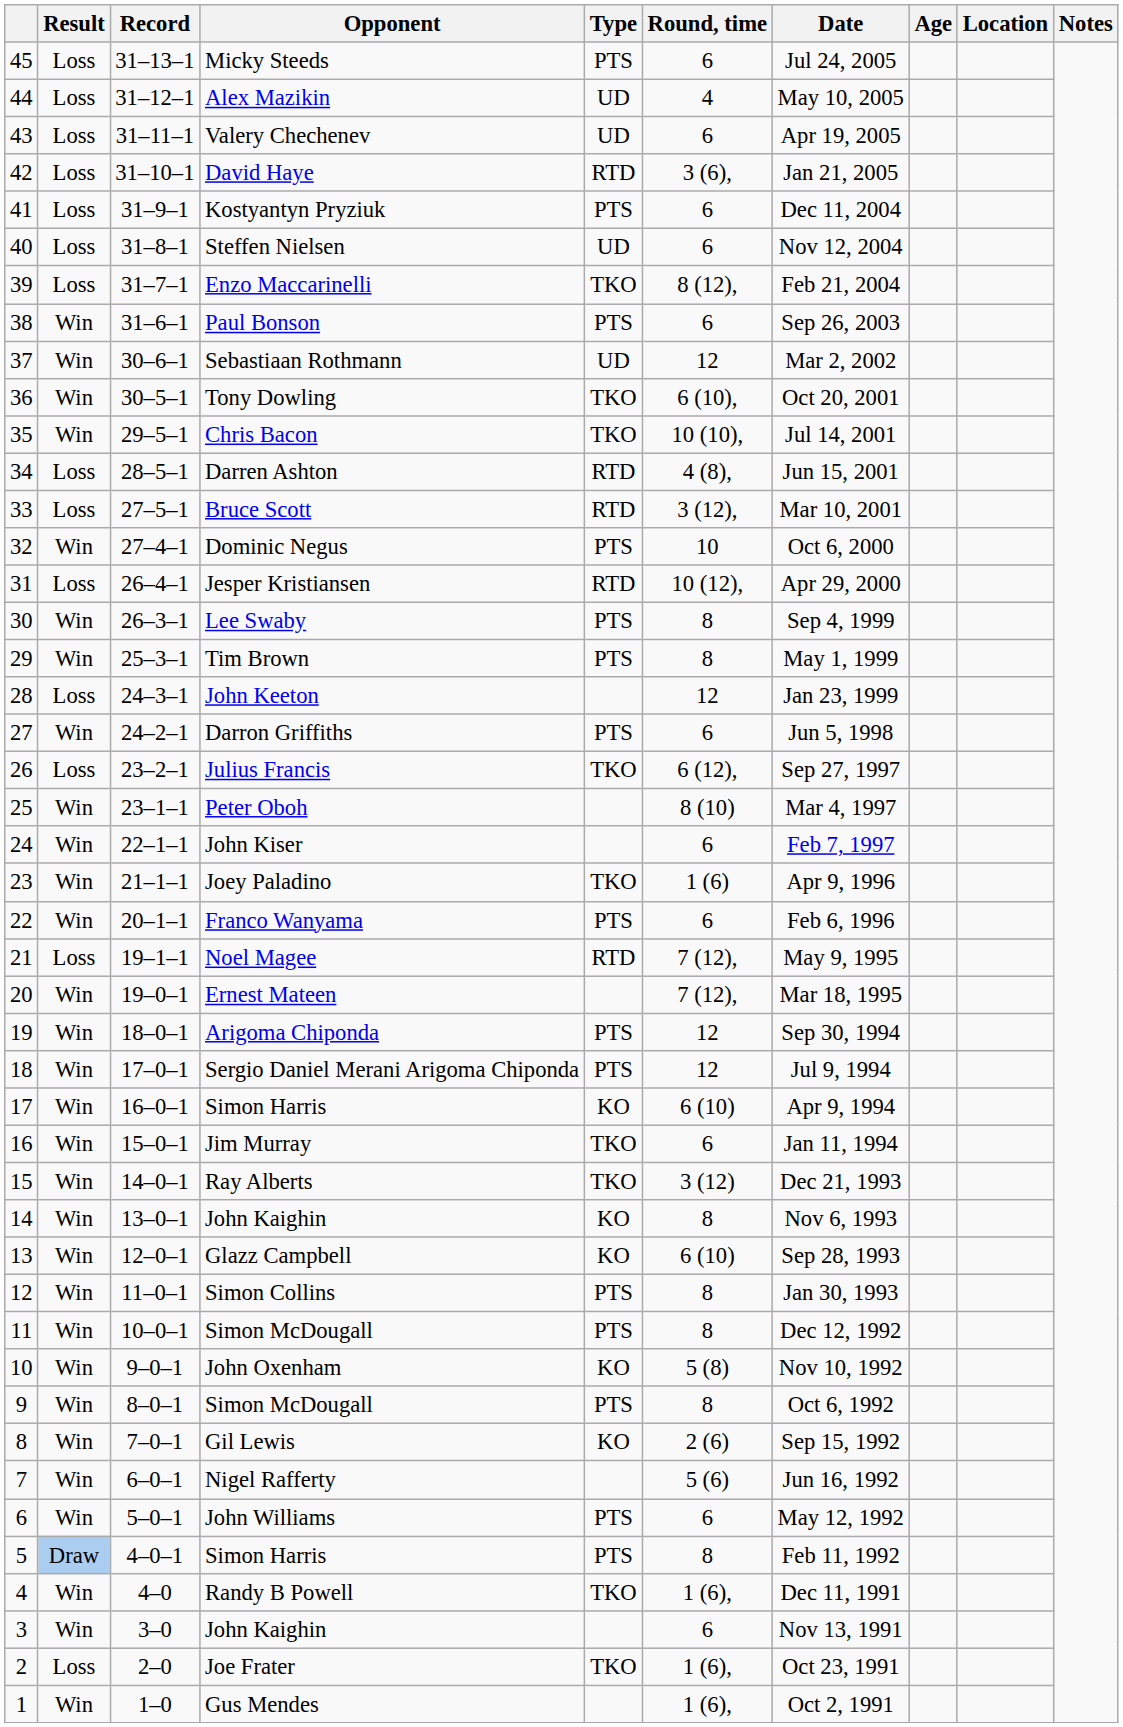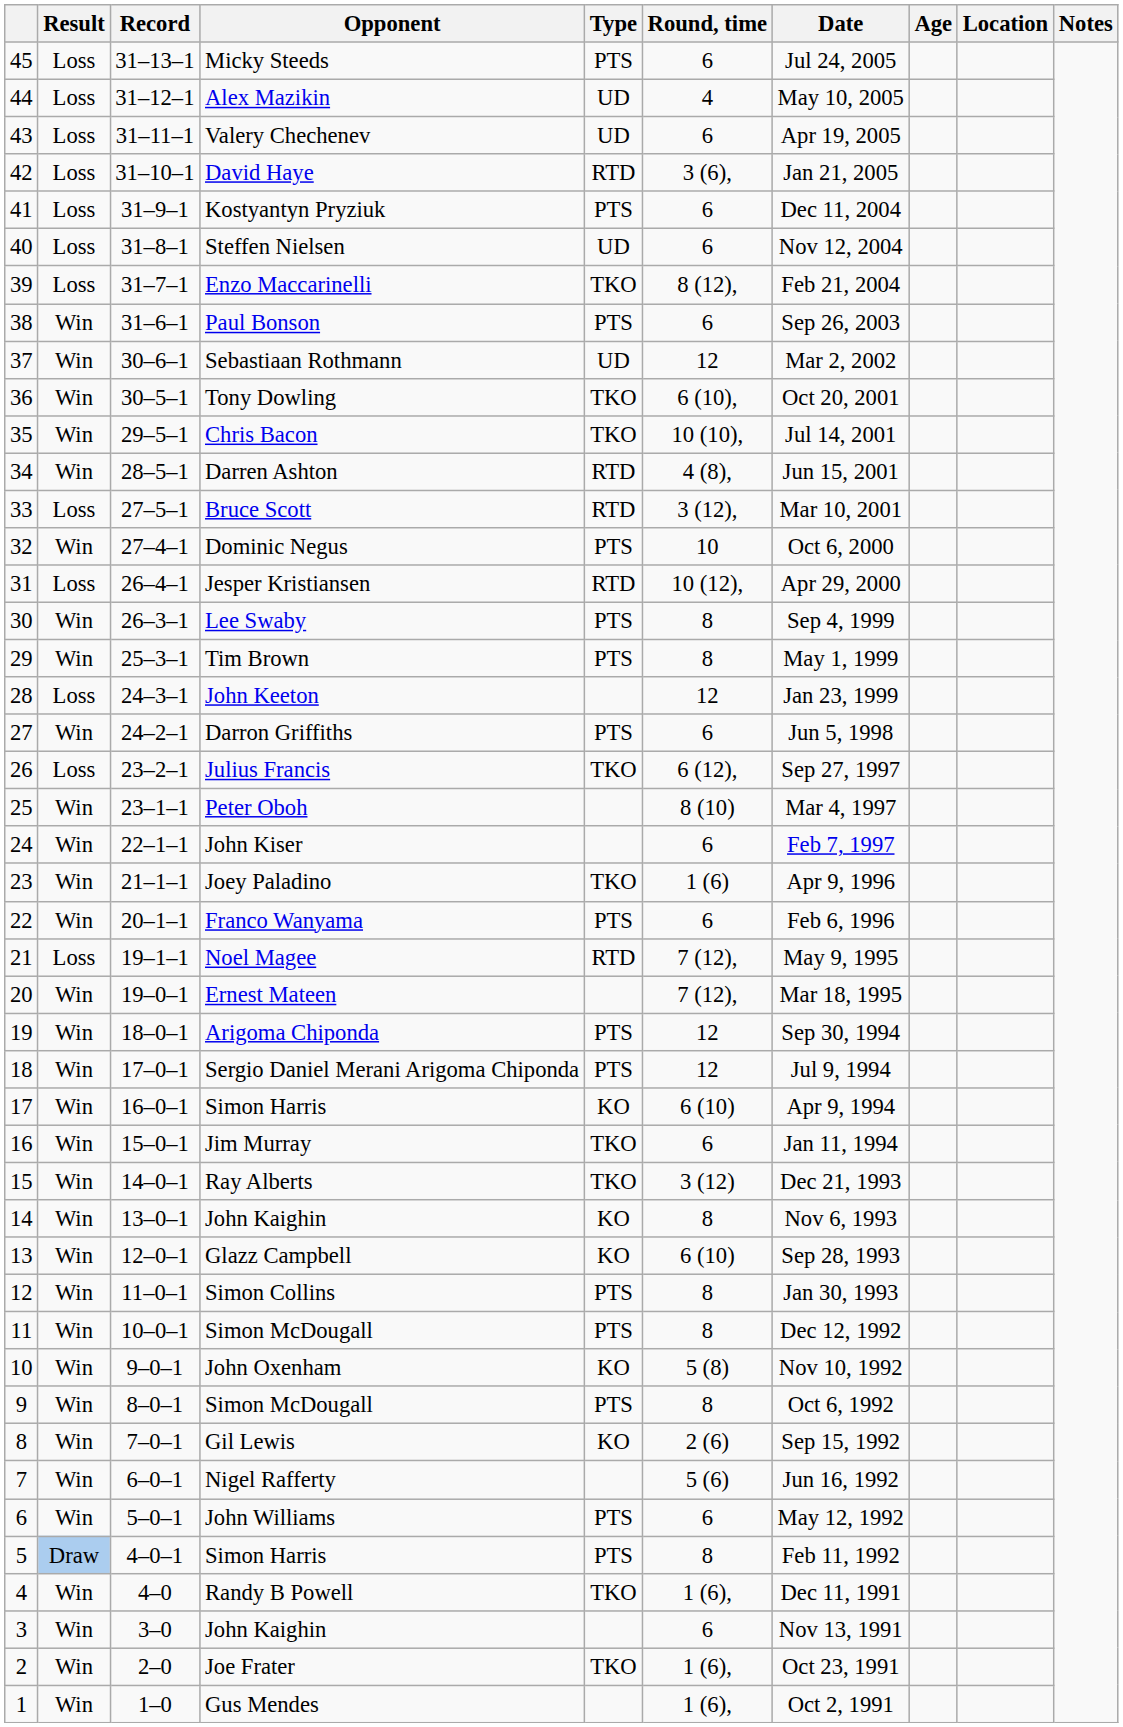Darren Ashton | Result: Loss -> Win
Joe Frater | Result: Loss -> Win
